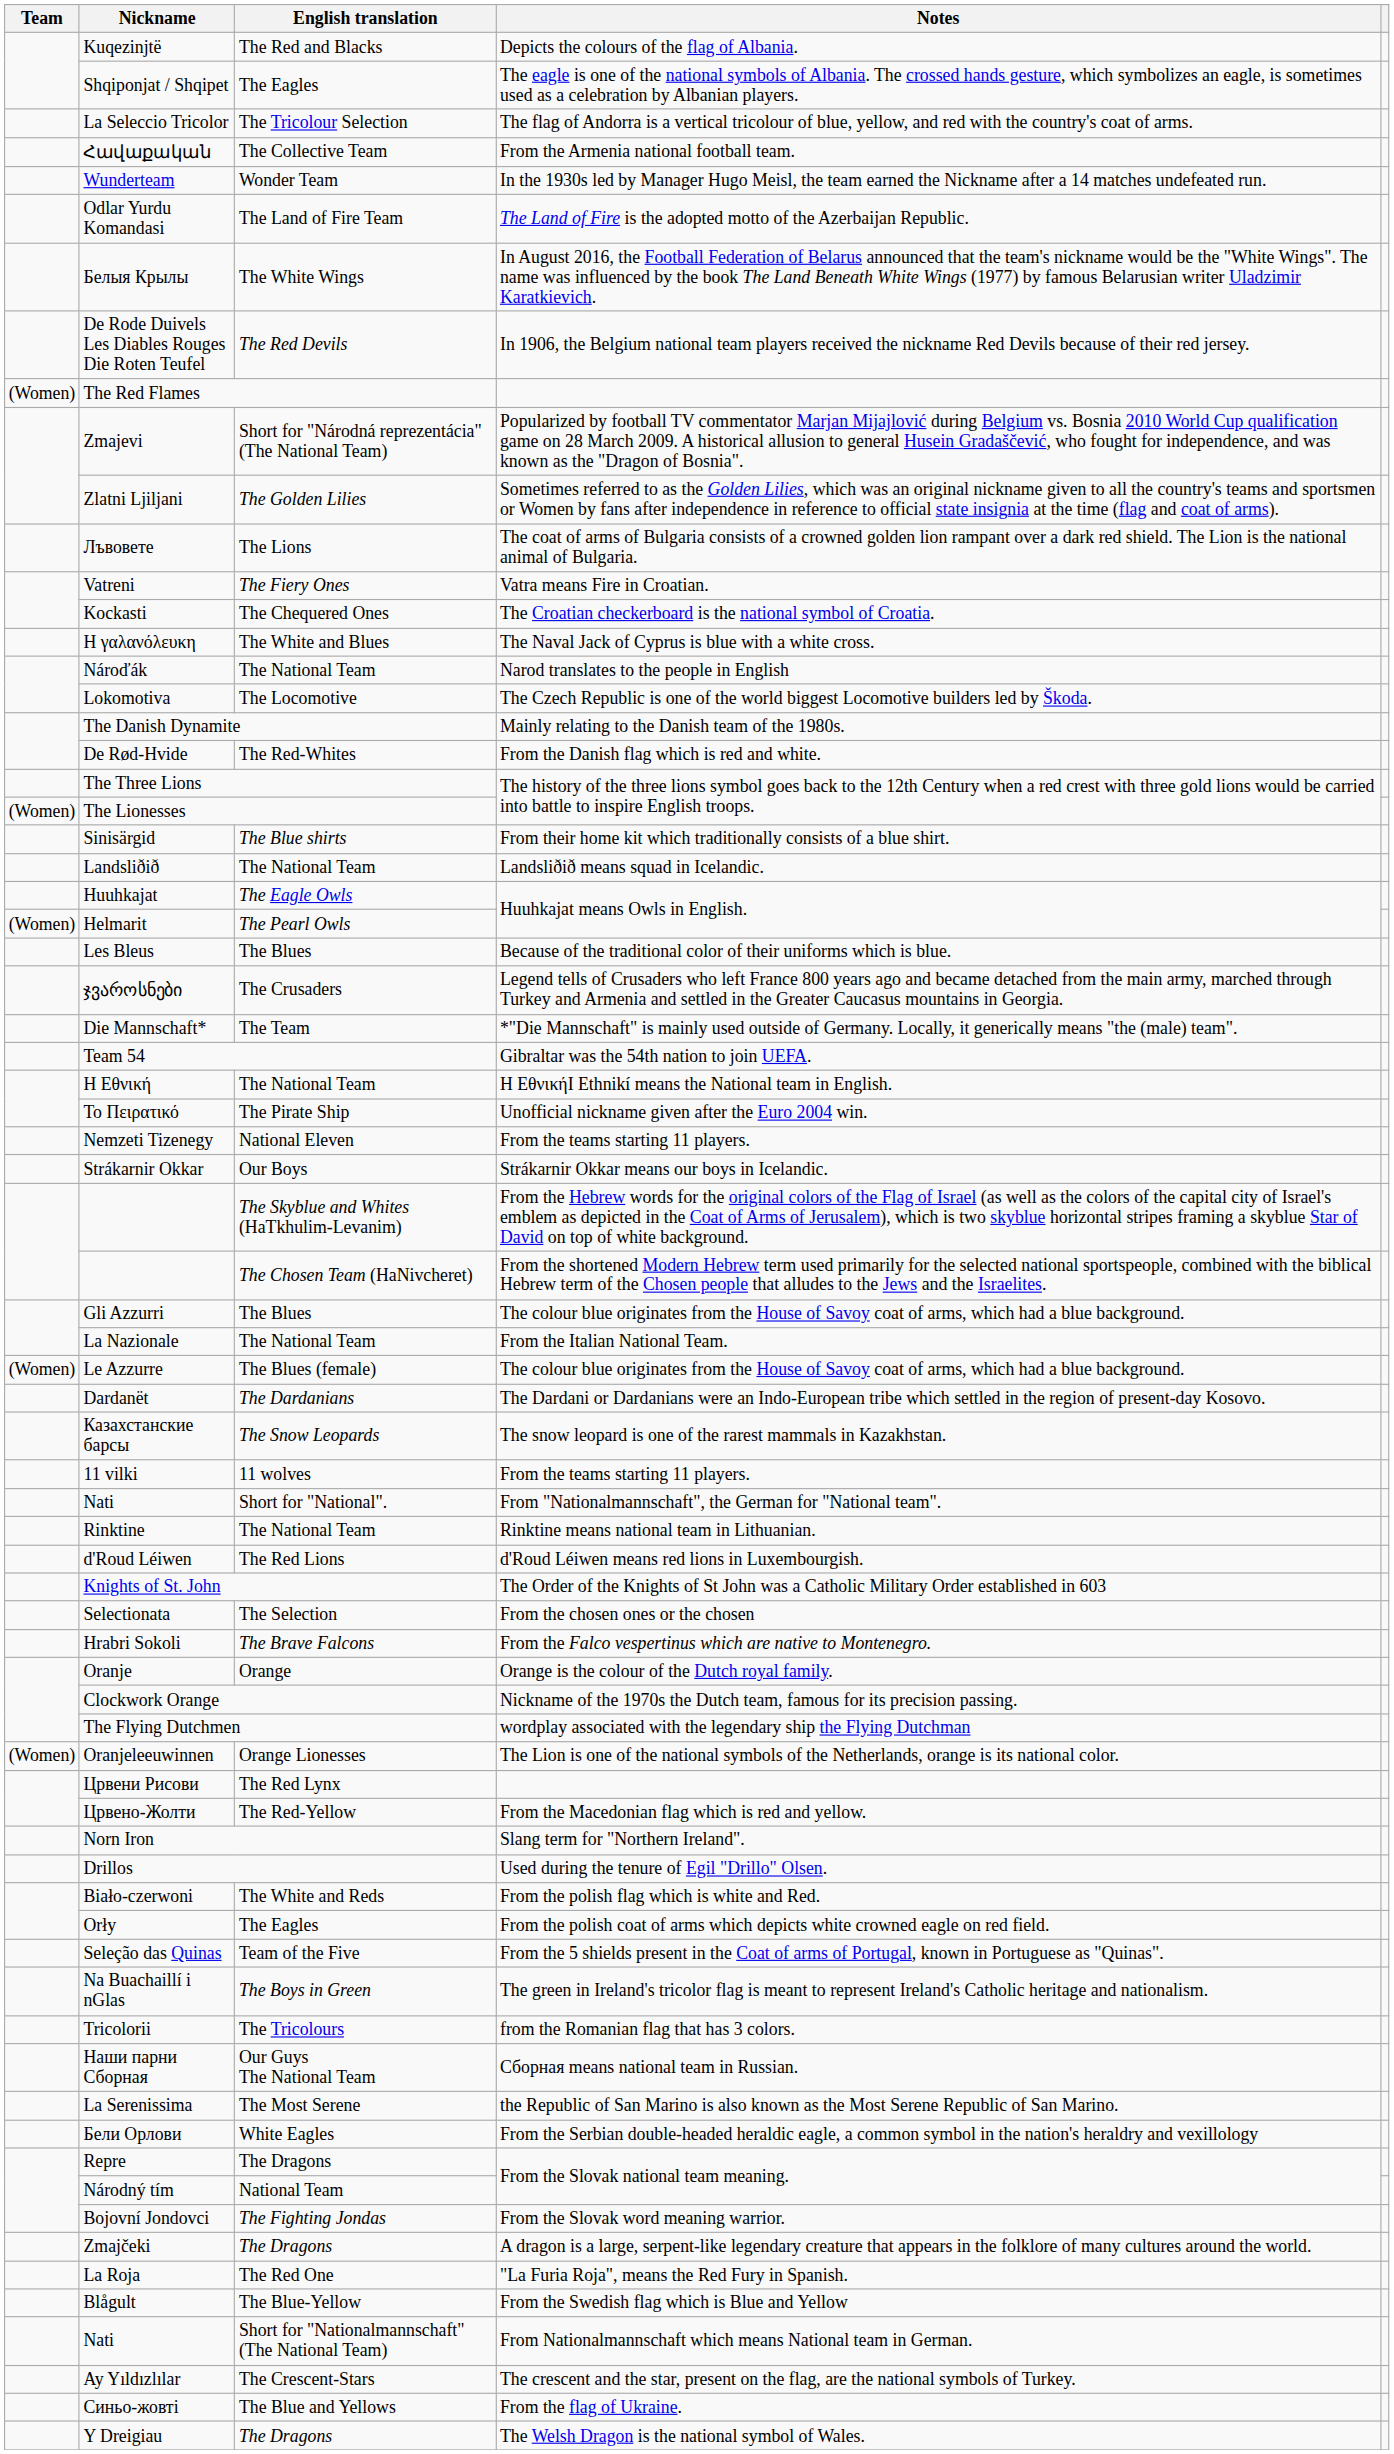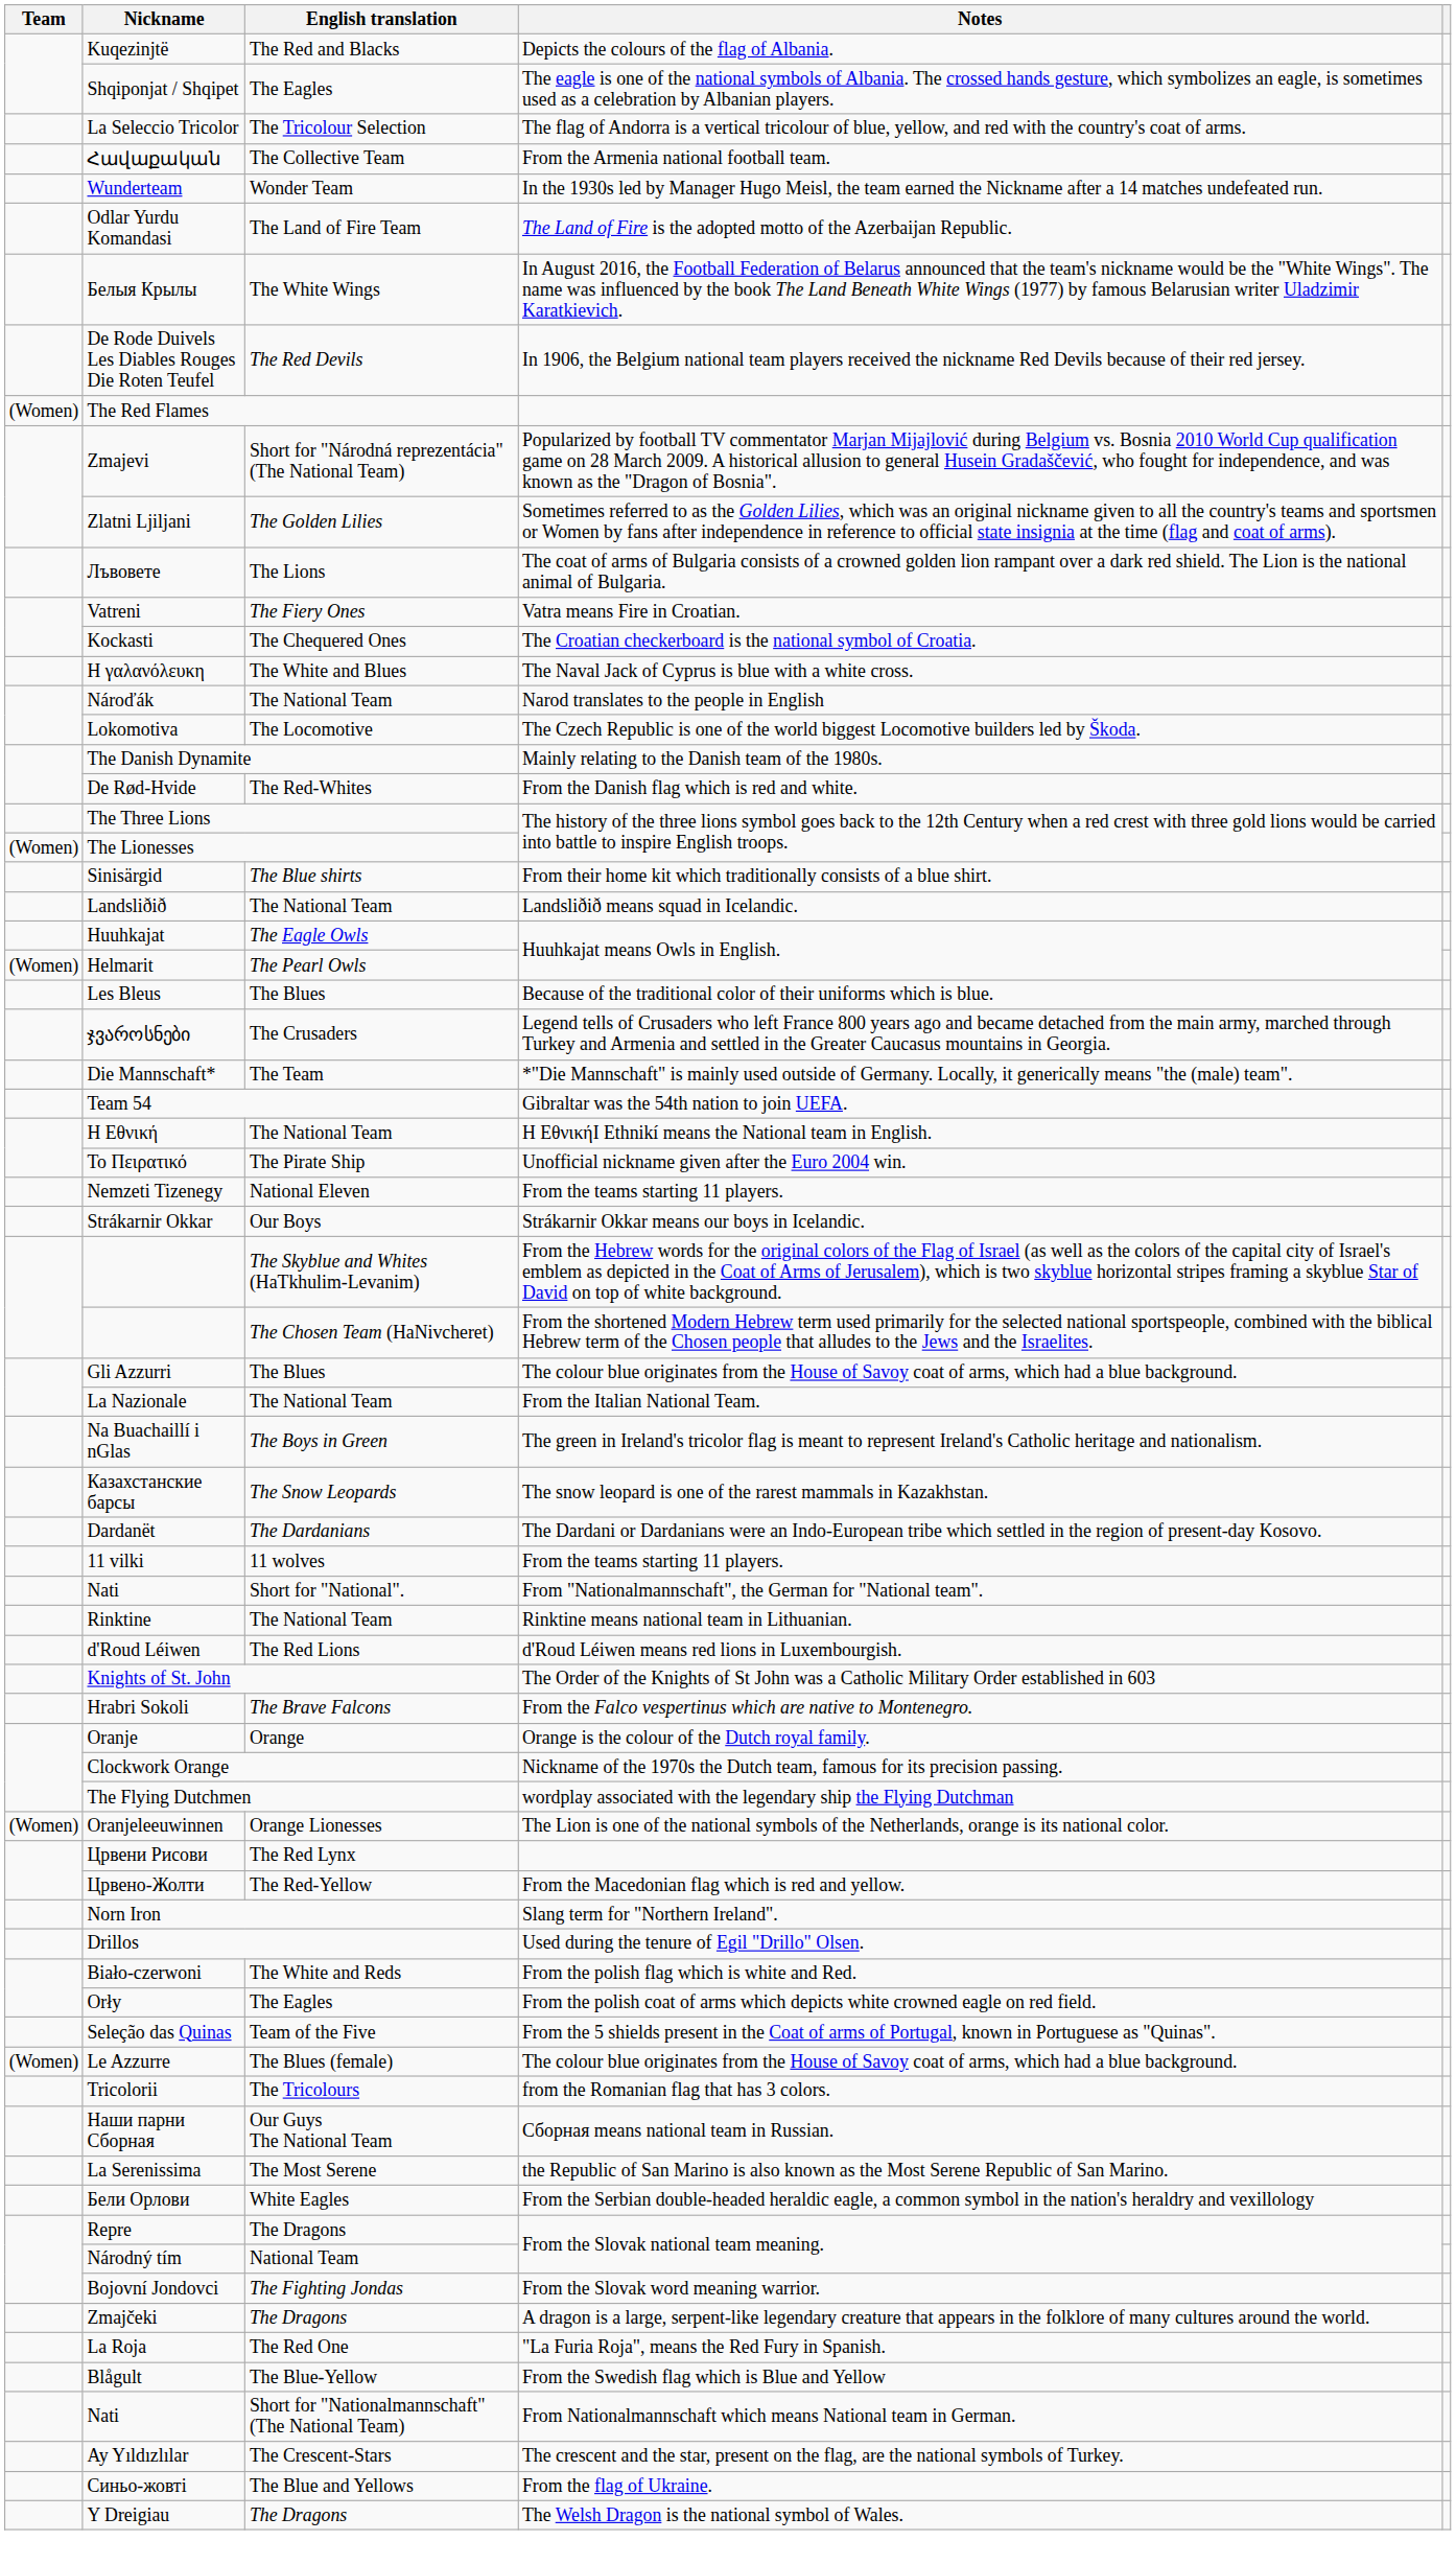rows swapped: Le Azzurre <-> Na Buachaillí i nGlas
rows swapped: Казахстанские барсы <-> Dardanët
- row: Selectionata | The Selection | From the chosen ones or the chosen
